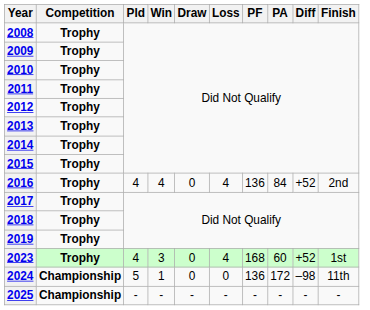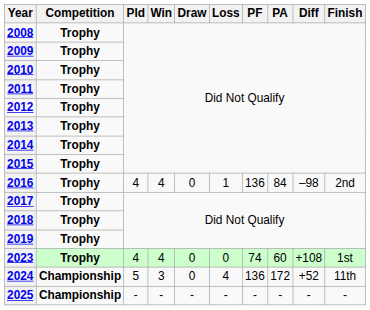2016 | Loss: 4 -> 1
2016 | Diff: +52 -> –98
2023 | Win: 3 -> 4
2023 | Loss: 4 -> 0
2023 | PF: 168 -> 74
2023 | Diff: +52 -> +108
2024 | Win: 1 -> 3
2024 | Loss: 0 -> 4
2024 | Diff: –98 -> +52
